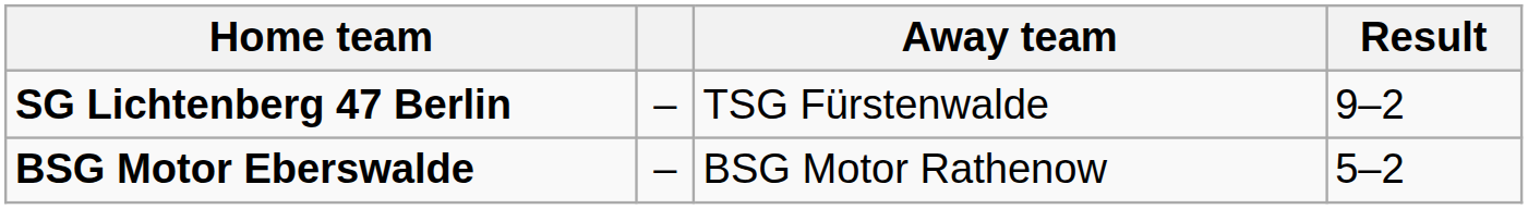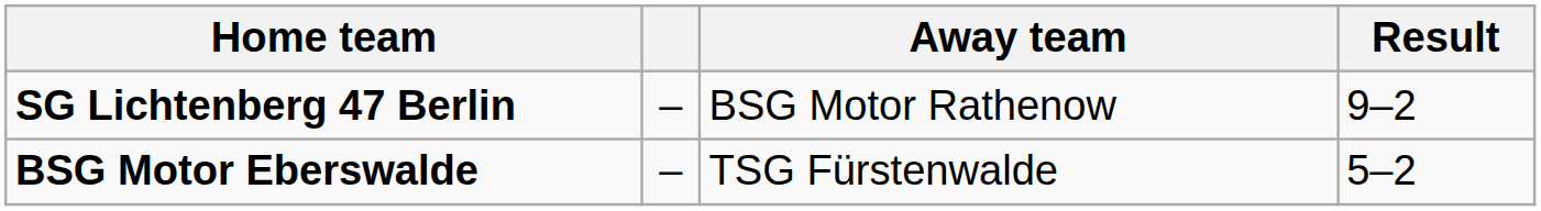SG Lichtenberg 47 Berlin | Away team: TSG Fürstenwalde -> BSG Motor Rathenow
BSG Motor Eberswalde | Away team: BSG Motor Rathenow -> TSG Fürstenwalde
